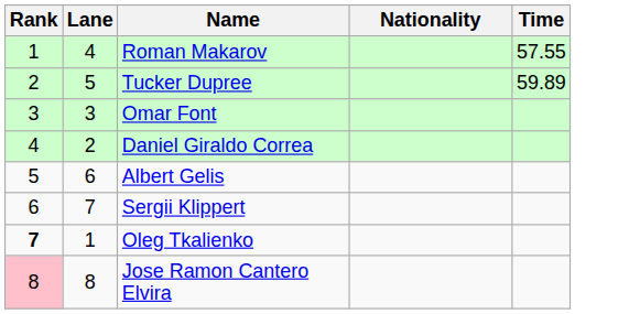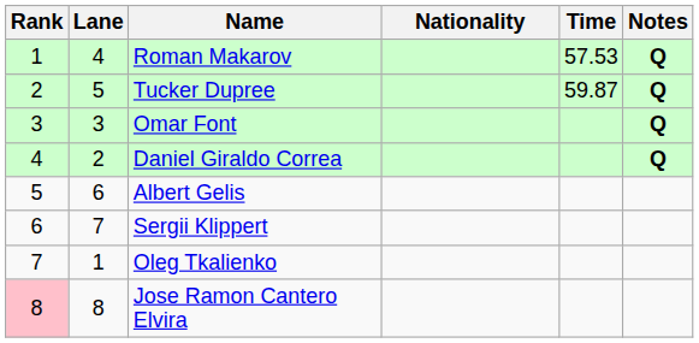+ column: Notes | Q | Q | Q | Q
Roman Makarov | Time: 57.55 -> 57.53
Tucker Dupree | Time: 59.89 -> 59.87
Oleg Tkalienko | Rank: bold -> normal
